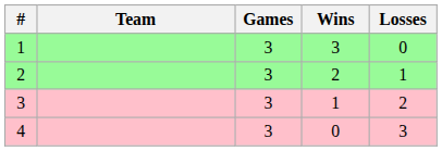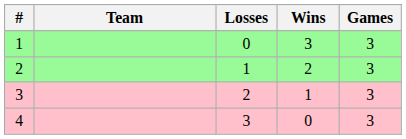columns swapped: Games <-> Losses
